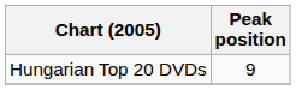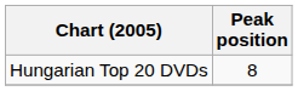Hungarian Top 20 DVDs | Peak position: 9 -> 8
